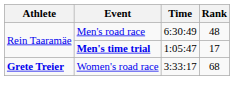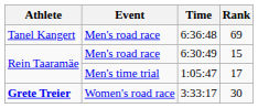+ row: Tanel Kangert | Men's road race | 6:36:48 | 69
6:30:49 | Rank: 48 -> 15
1:05:47 | Event: bold -> normal
3:33:17 | Rank: 68 -> 30
